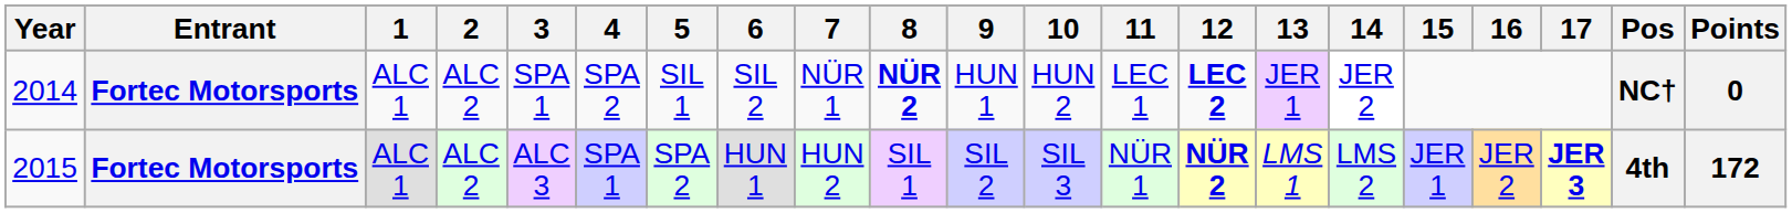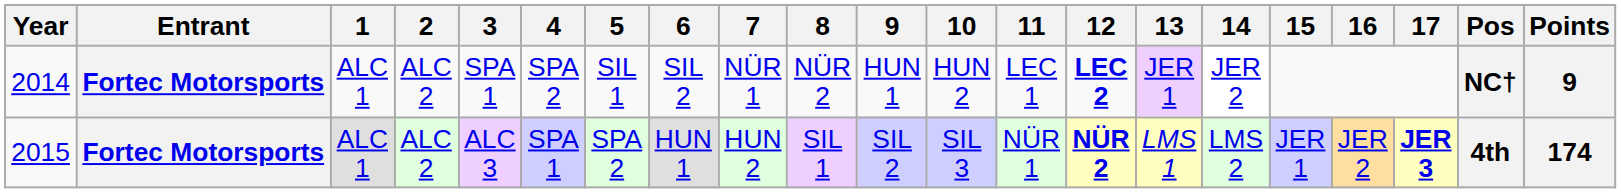2014 | 8: bold -> normal
2014 | Points: 0 -> 9
2015 | Points: 172 -> 174
